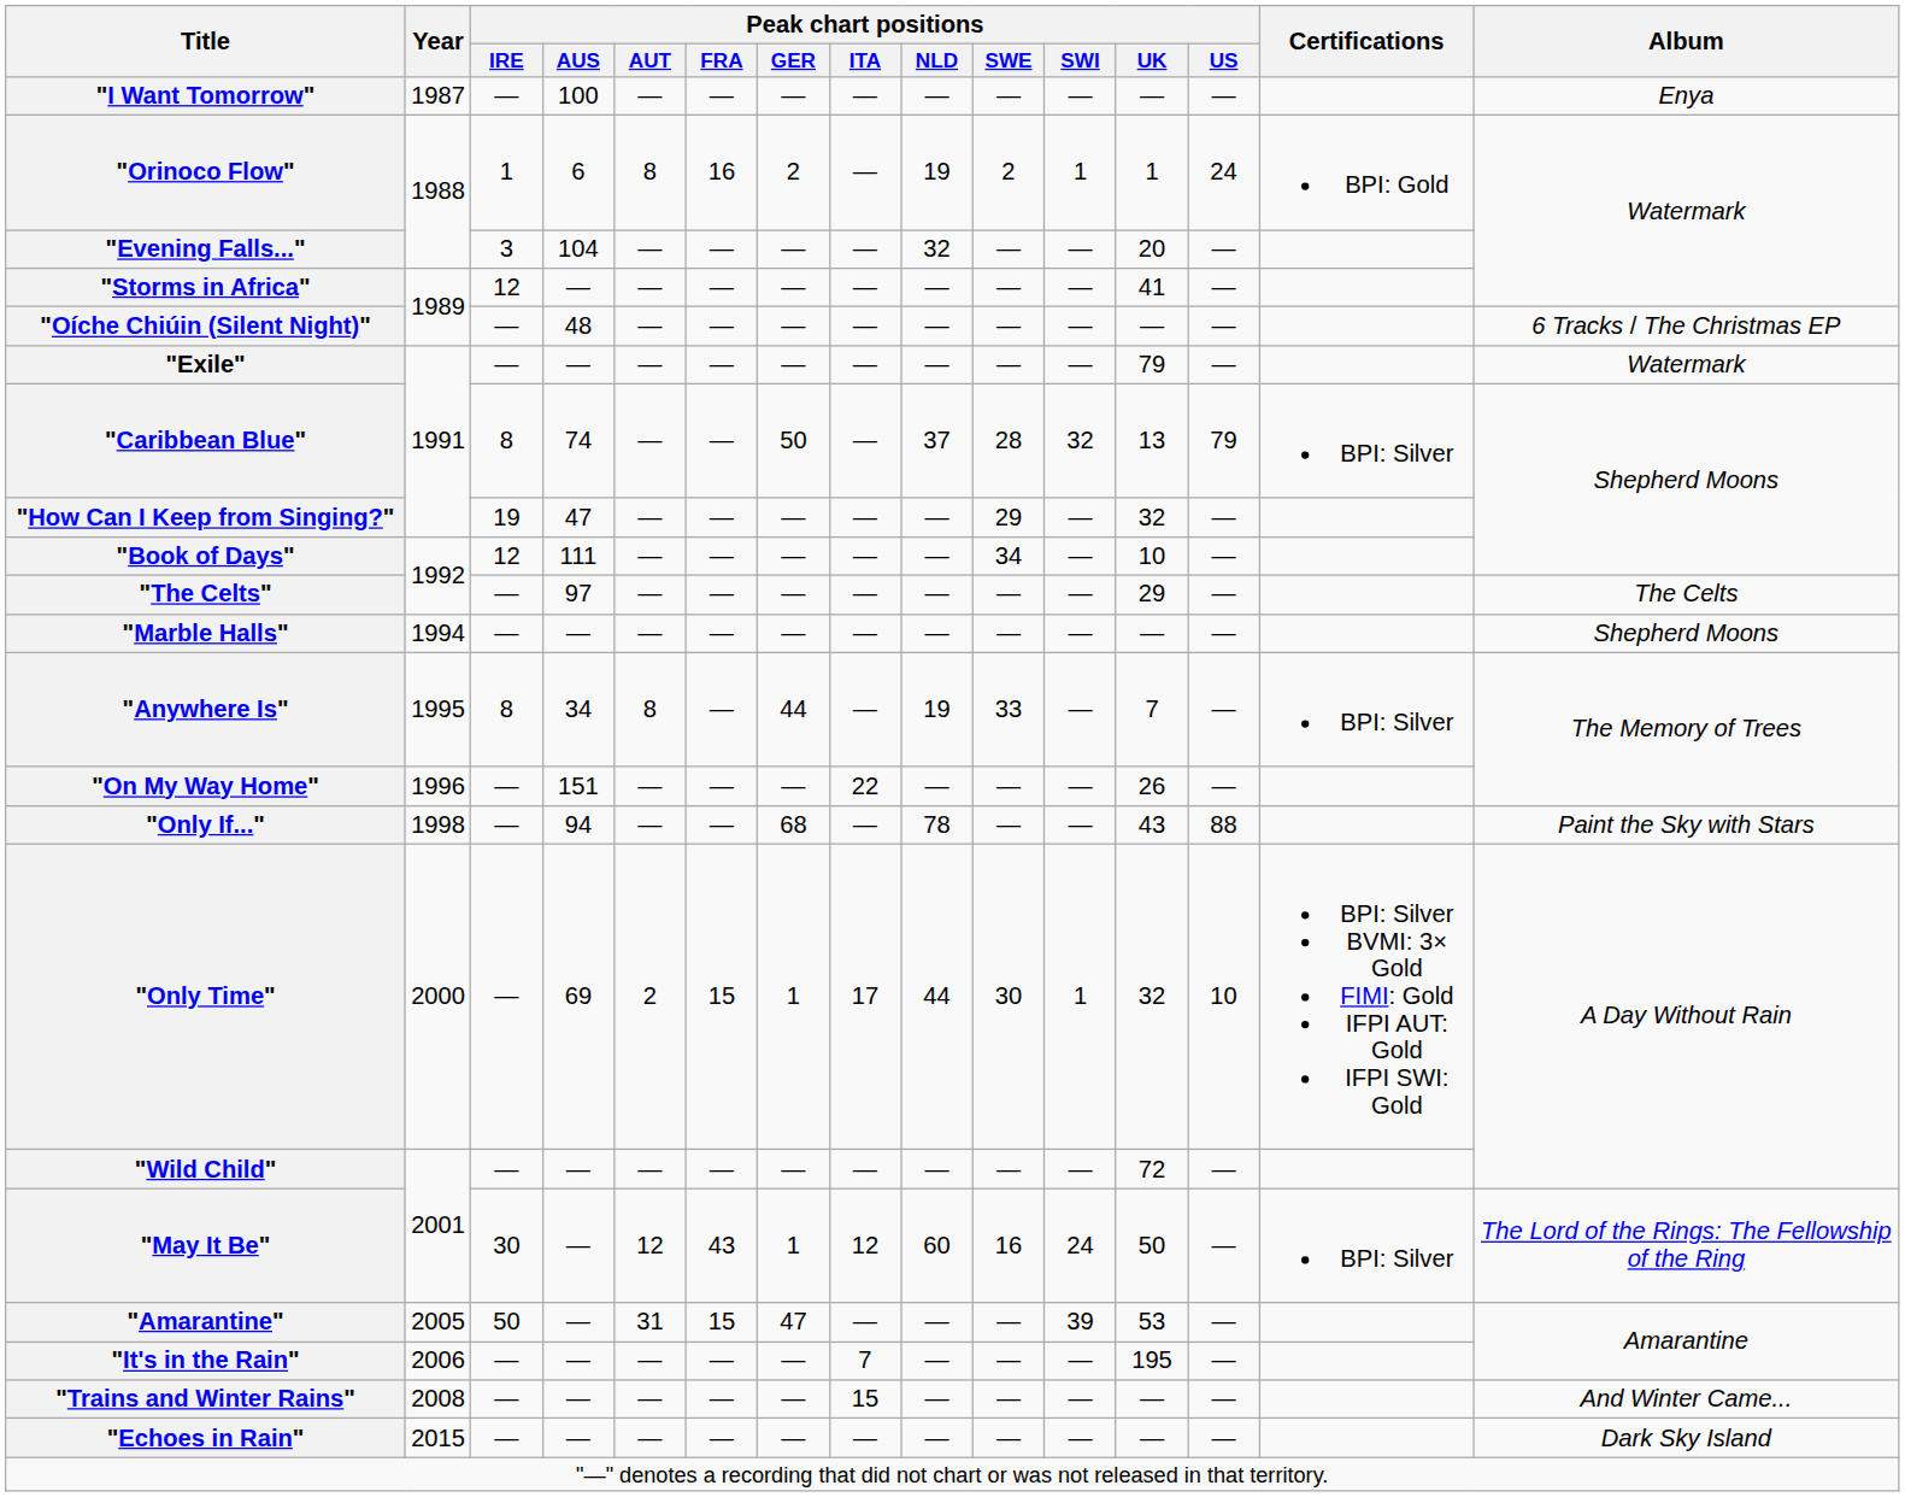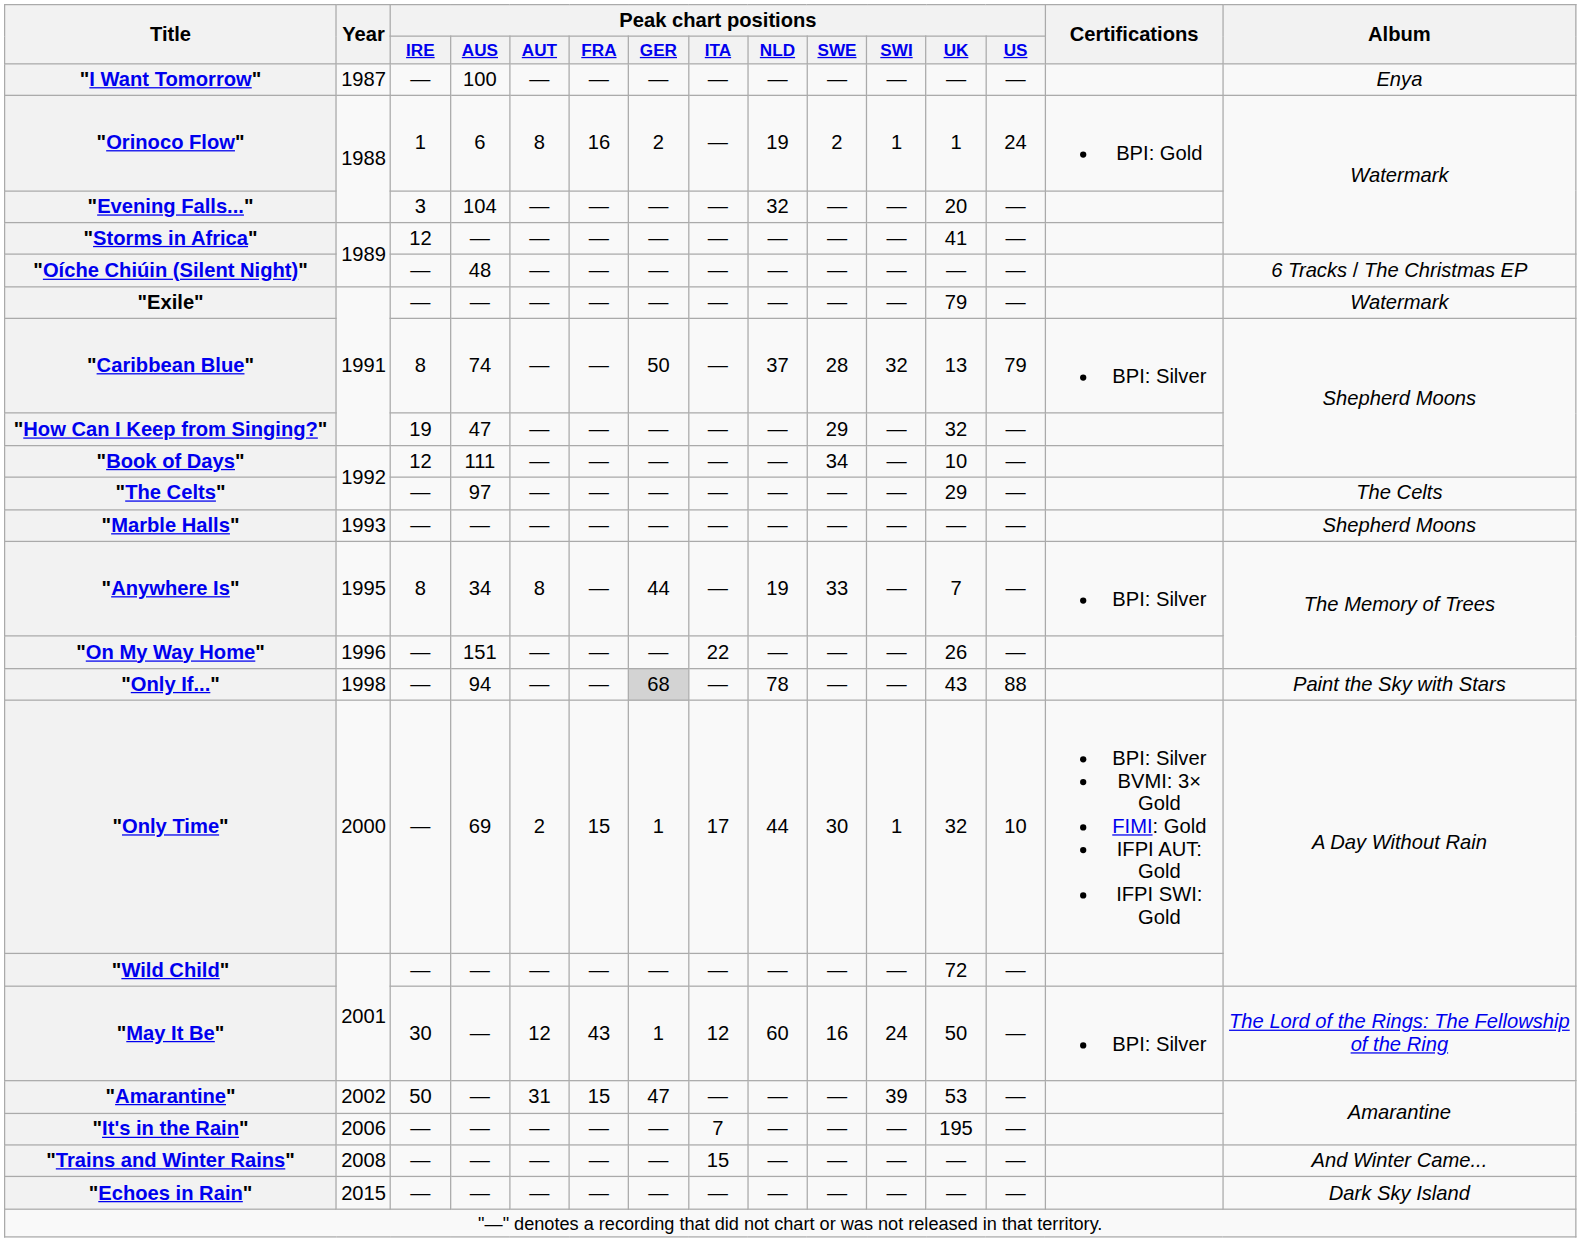"Marble Halls" | Year: 1994 -> 1993
"Only If..." | Peak chart positions / GER: no background -> lightgrey background
"Amarantine" | Year: 2005 -> 2002
